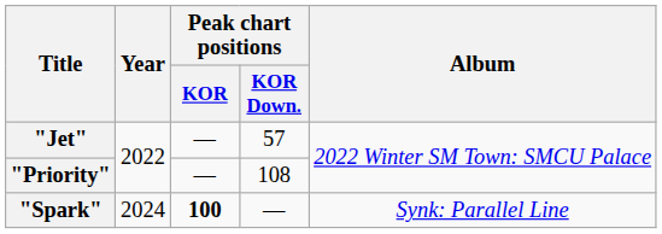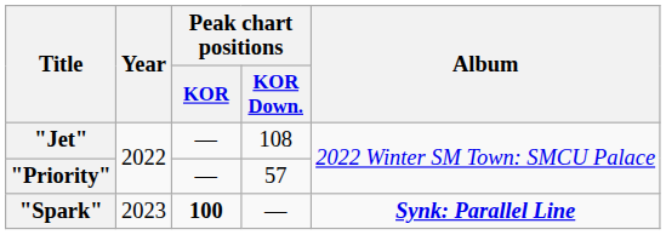"Jet" | Peak chart positions / KOR Down.: 57 -> 108
"Priority" | Peak chart positions / KOR Down.: 108 -> 57
"Spark" | Year: 2024 -> 2023
"Spark" | Album: normal -> bold
